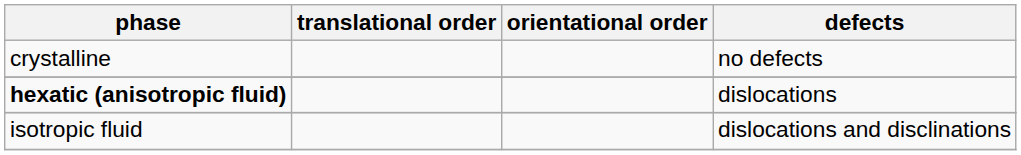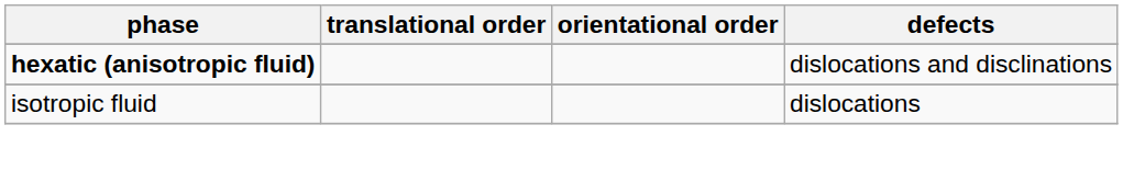- row: crystalline | no defects
hexatic (anisotropic fluid) | defects: dislocations -> dislocations and disclinations
isotropic fluid | defects: dislocations and disclinations -> dislocations
